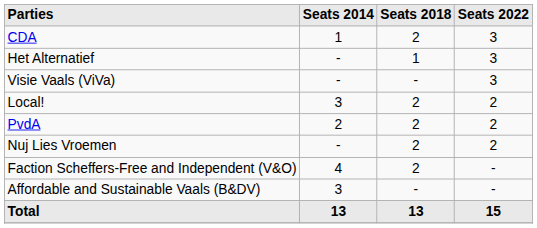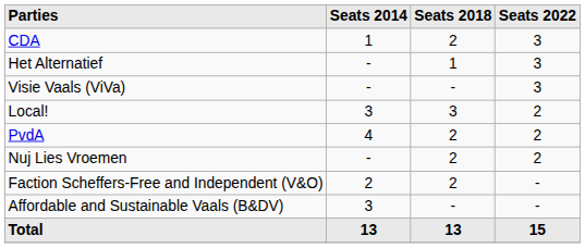Local! | Seats 2018: 2 -> 3
PvdA | Seats 2014: 2 -> 4
Faction Scheffers-Free and Independent (V&O) | Seats 2014: 4 -> 2
